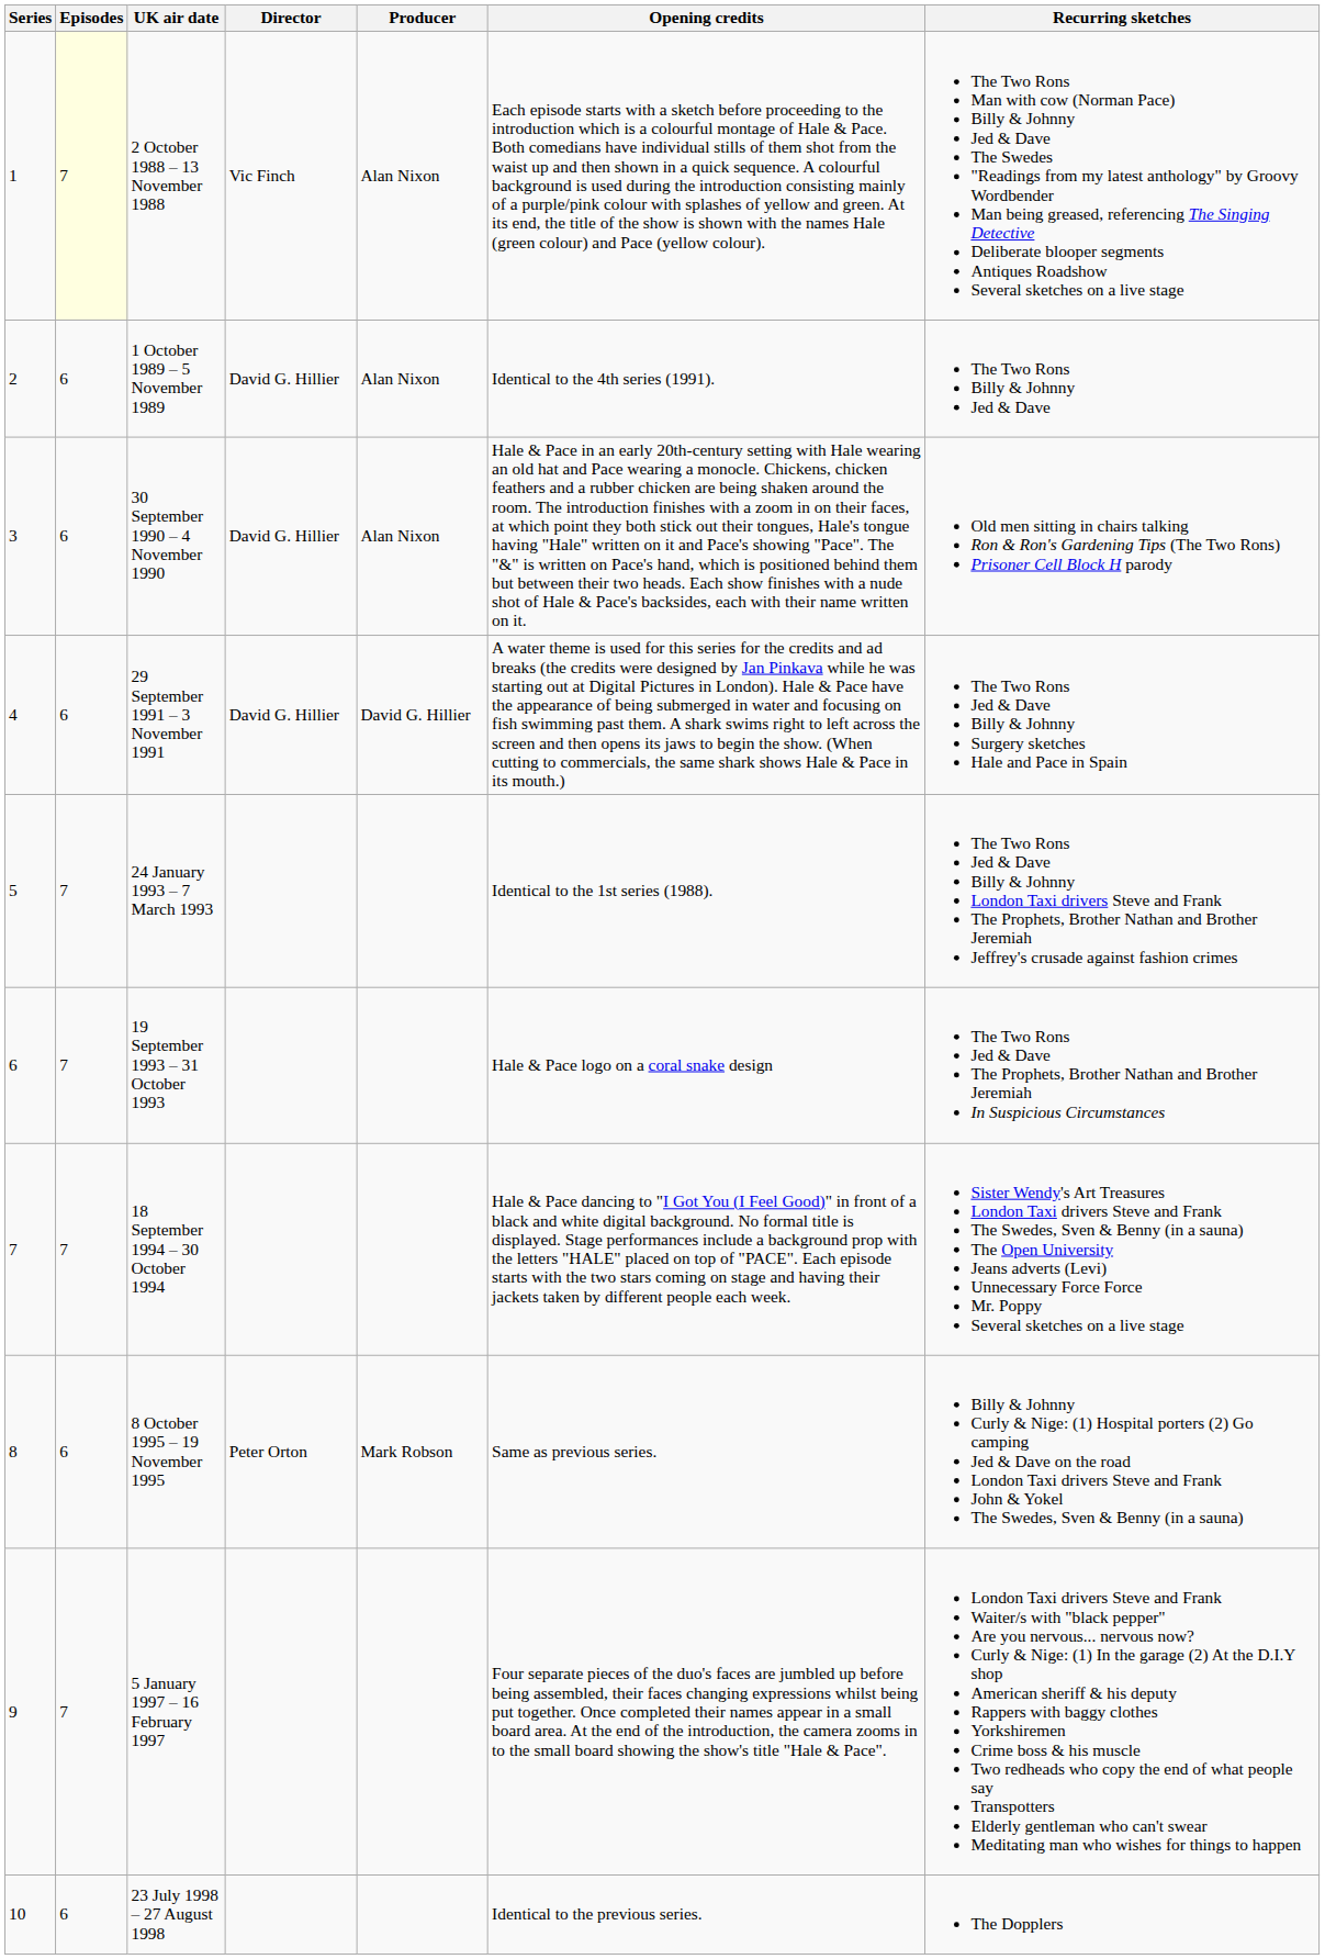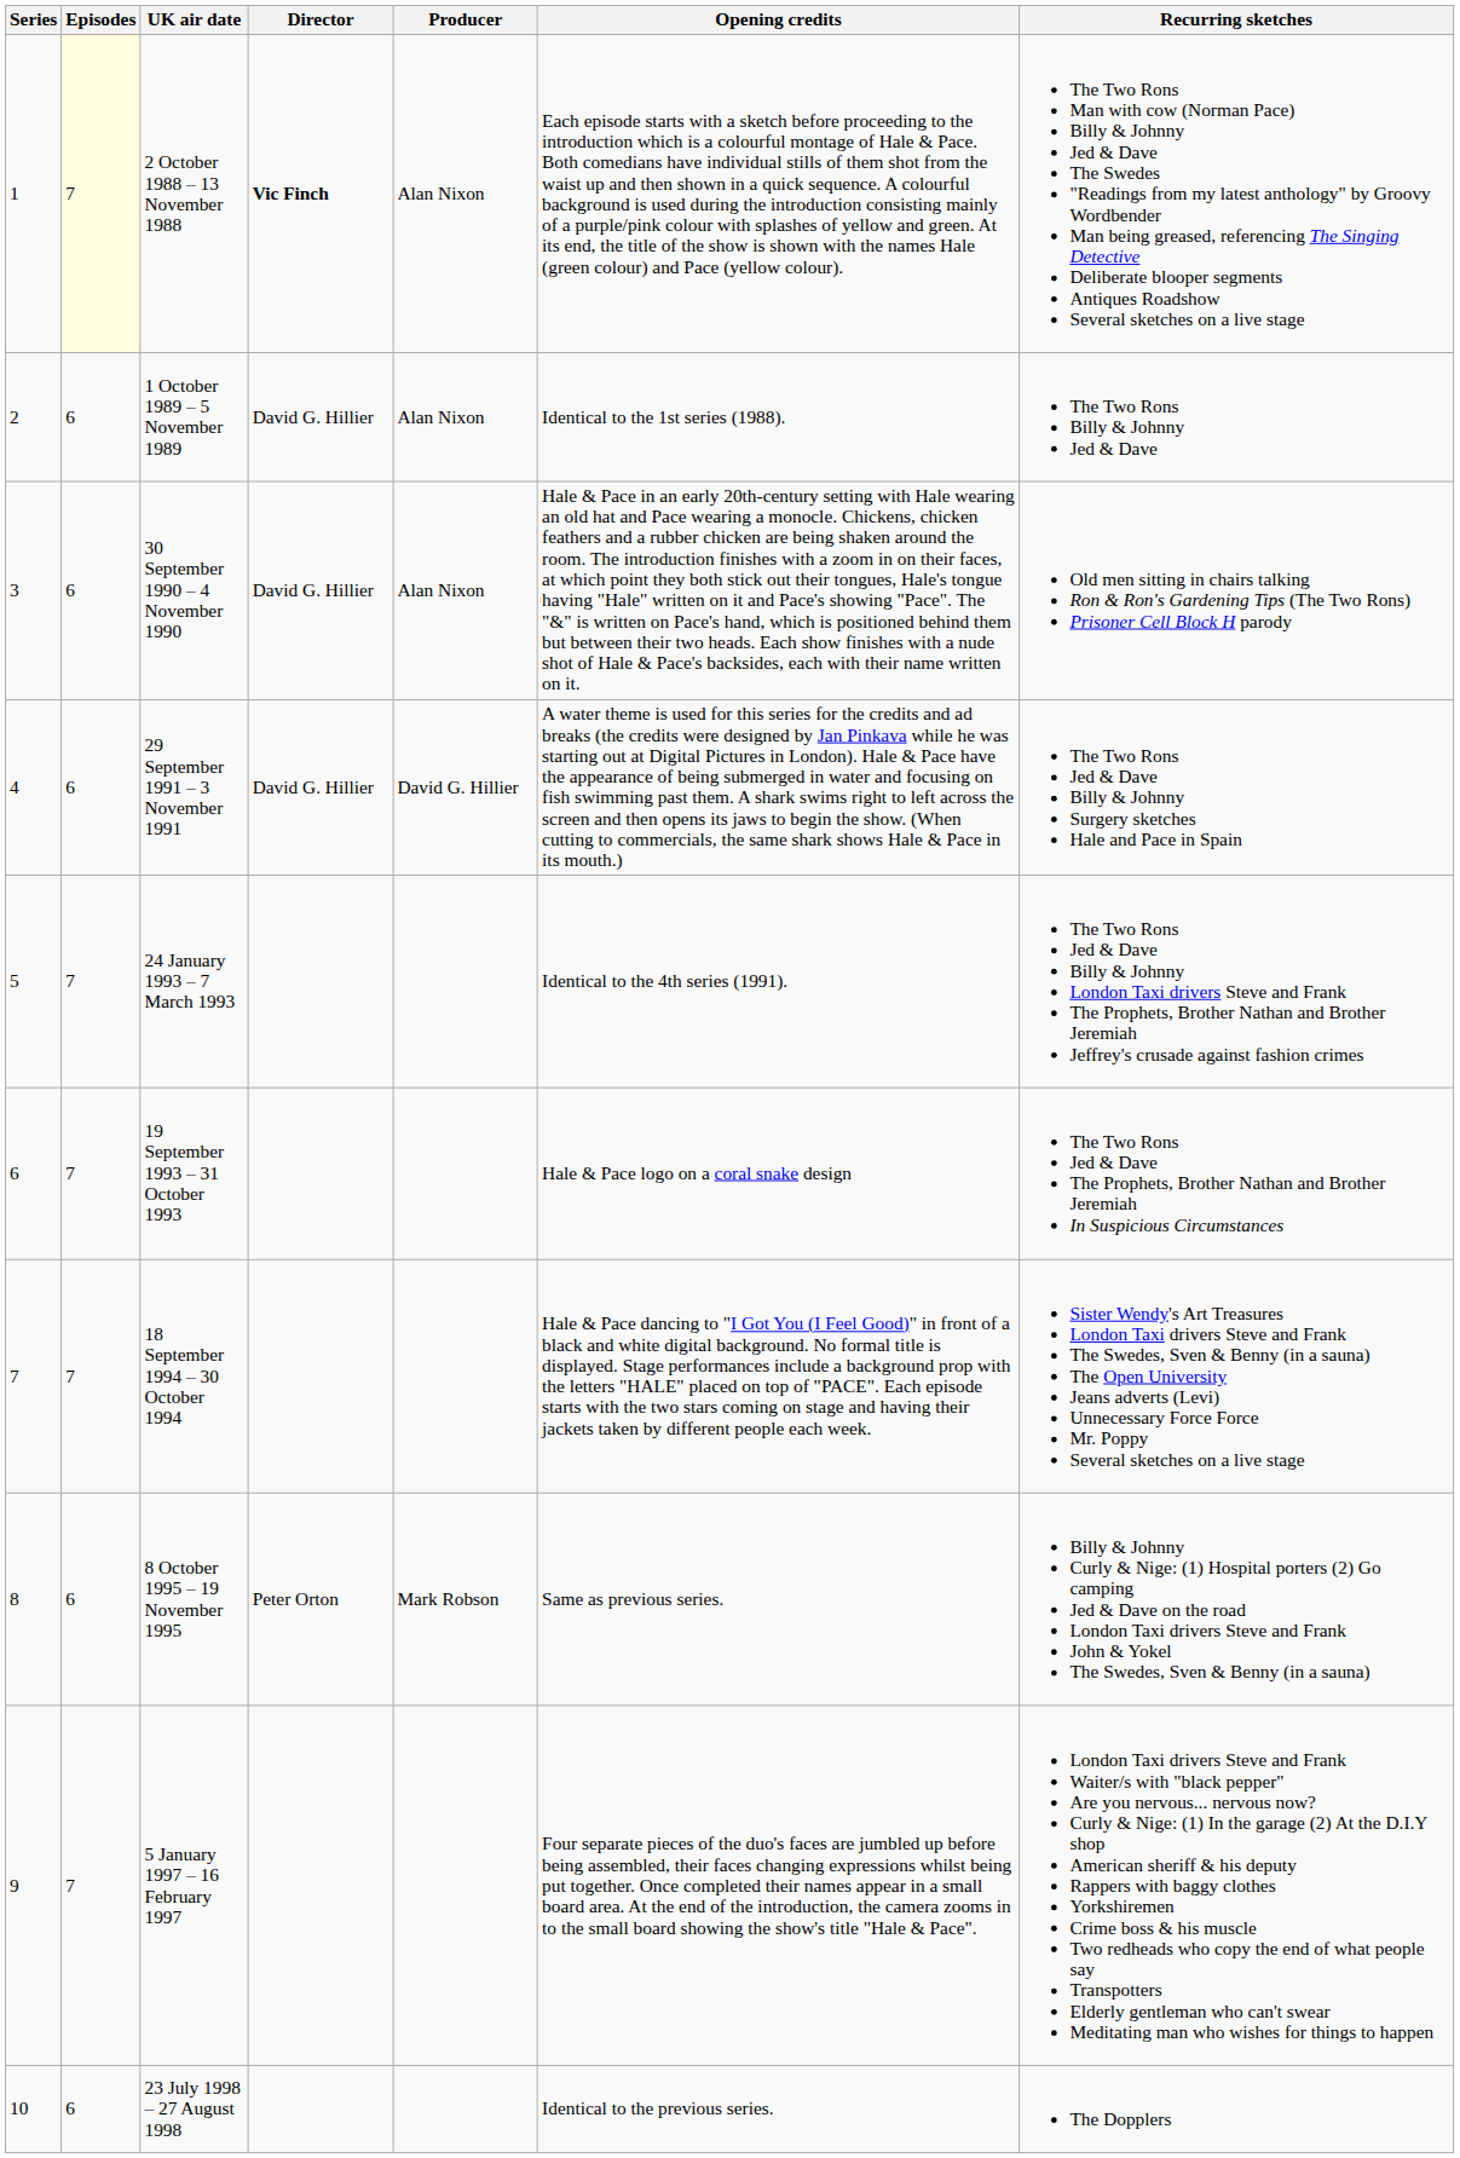2 October 1988 – 13 November 1988 | Director: normal -> bold
1 October 1989 – 5 November 1989 | Opening credits: Identical to the 4th series (1991). -> Identical to the 1st series (1988).
24 January 1993 – 7 March 1993 | Opening credits: Identical to the 1st series (1988). -> Identical to the 4th series (1991).
